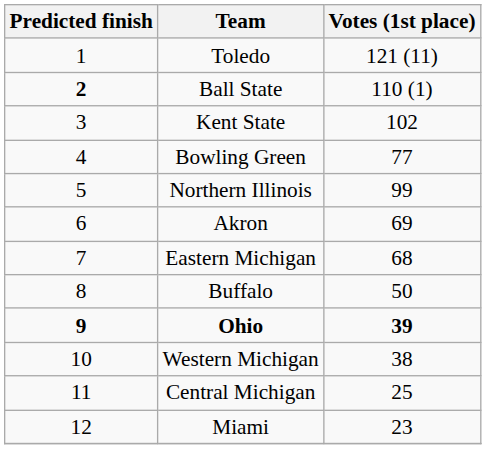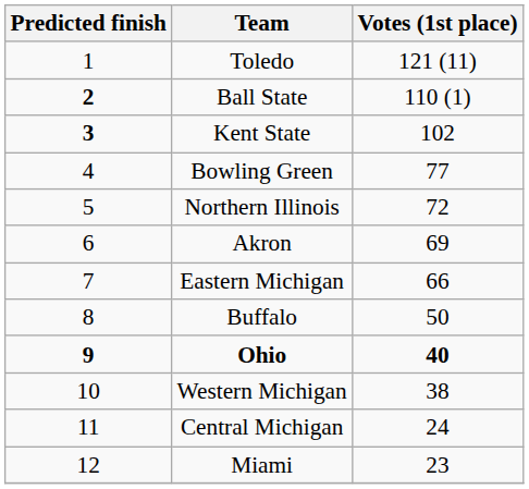Kent State | Predicted finish: normal -> bold
Northern Illinois | Votes (1st place): 99 -> 72
Eastern Michigan | Votes (1st place): 68 -> 66
Ohio | Votes (1st place): 39 -> 40
Central Michigan | Votes (1st place): 25 -> 24
